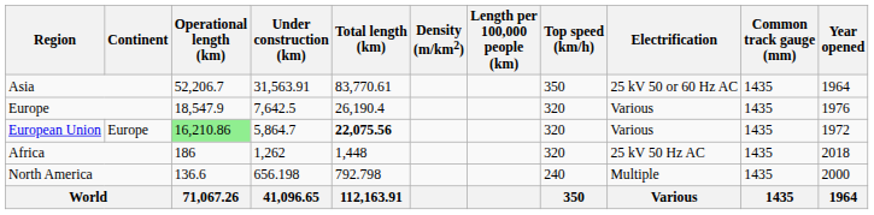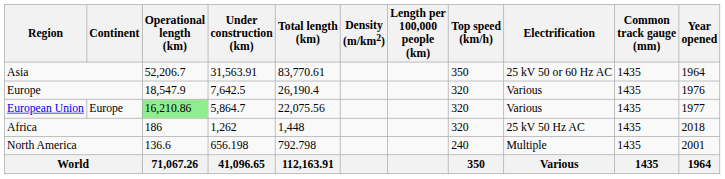European Union | Total length (km): bold -> normal
European Union | Year opened: 1972 -> 1977
North America | Year opened: 2000 -> 2001
